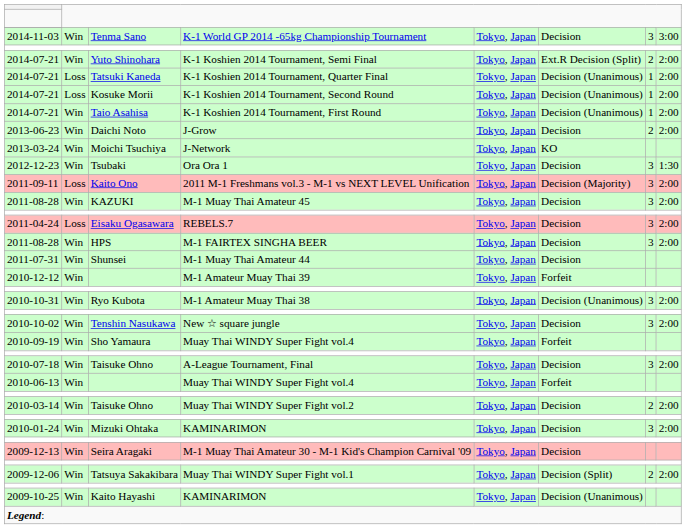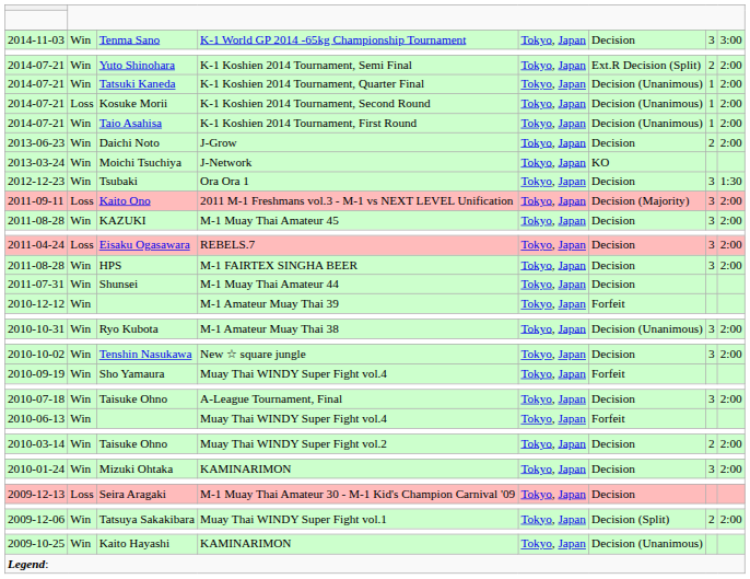K-1 Koshien 2014 Tournament, Quarter Final | column 2: Loss -> Win
M-1 Muay Thai Amateur 30 - M-1 Kid's Champion Carnival '09 | column 2: Win -> Loss
